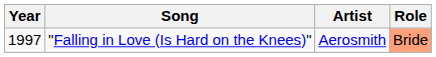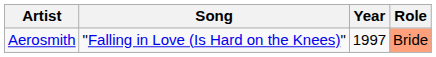columns swapped: Year <-> Artist
